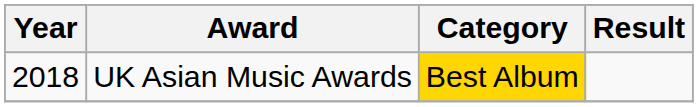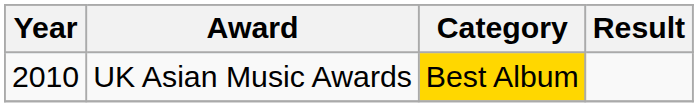UK Asian Music Awards | Year: 2018 -> 2010
